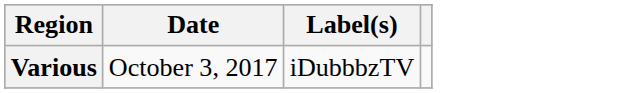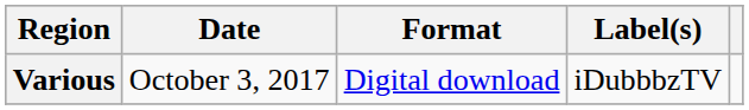+ column: Format | Digital download
